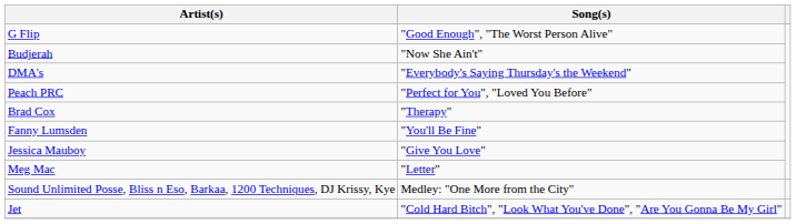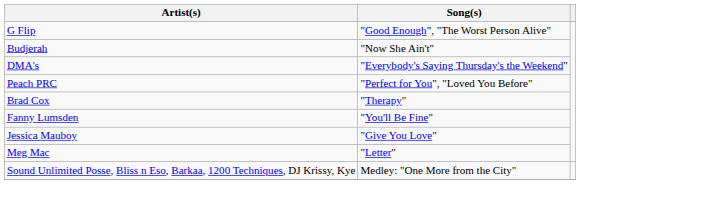- row: Jet | "Cold Hard Bitch", "Look What You've Done", "Are You Gonna Be My Girl"
